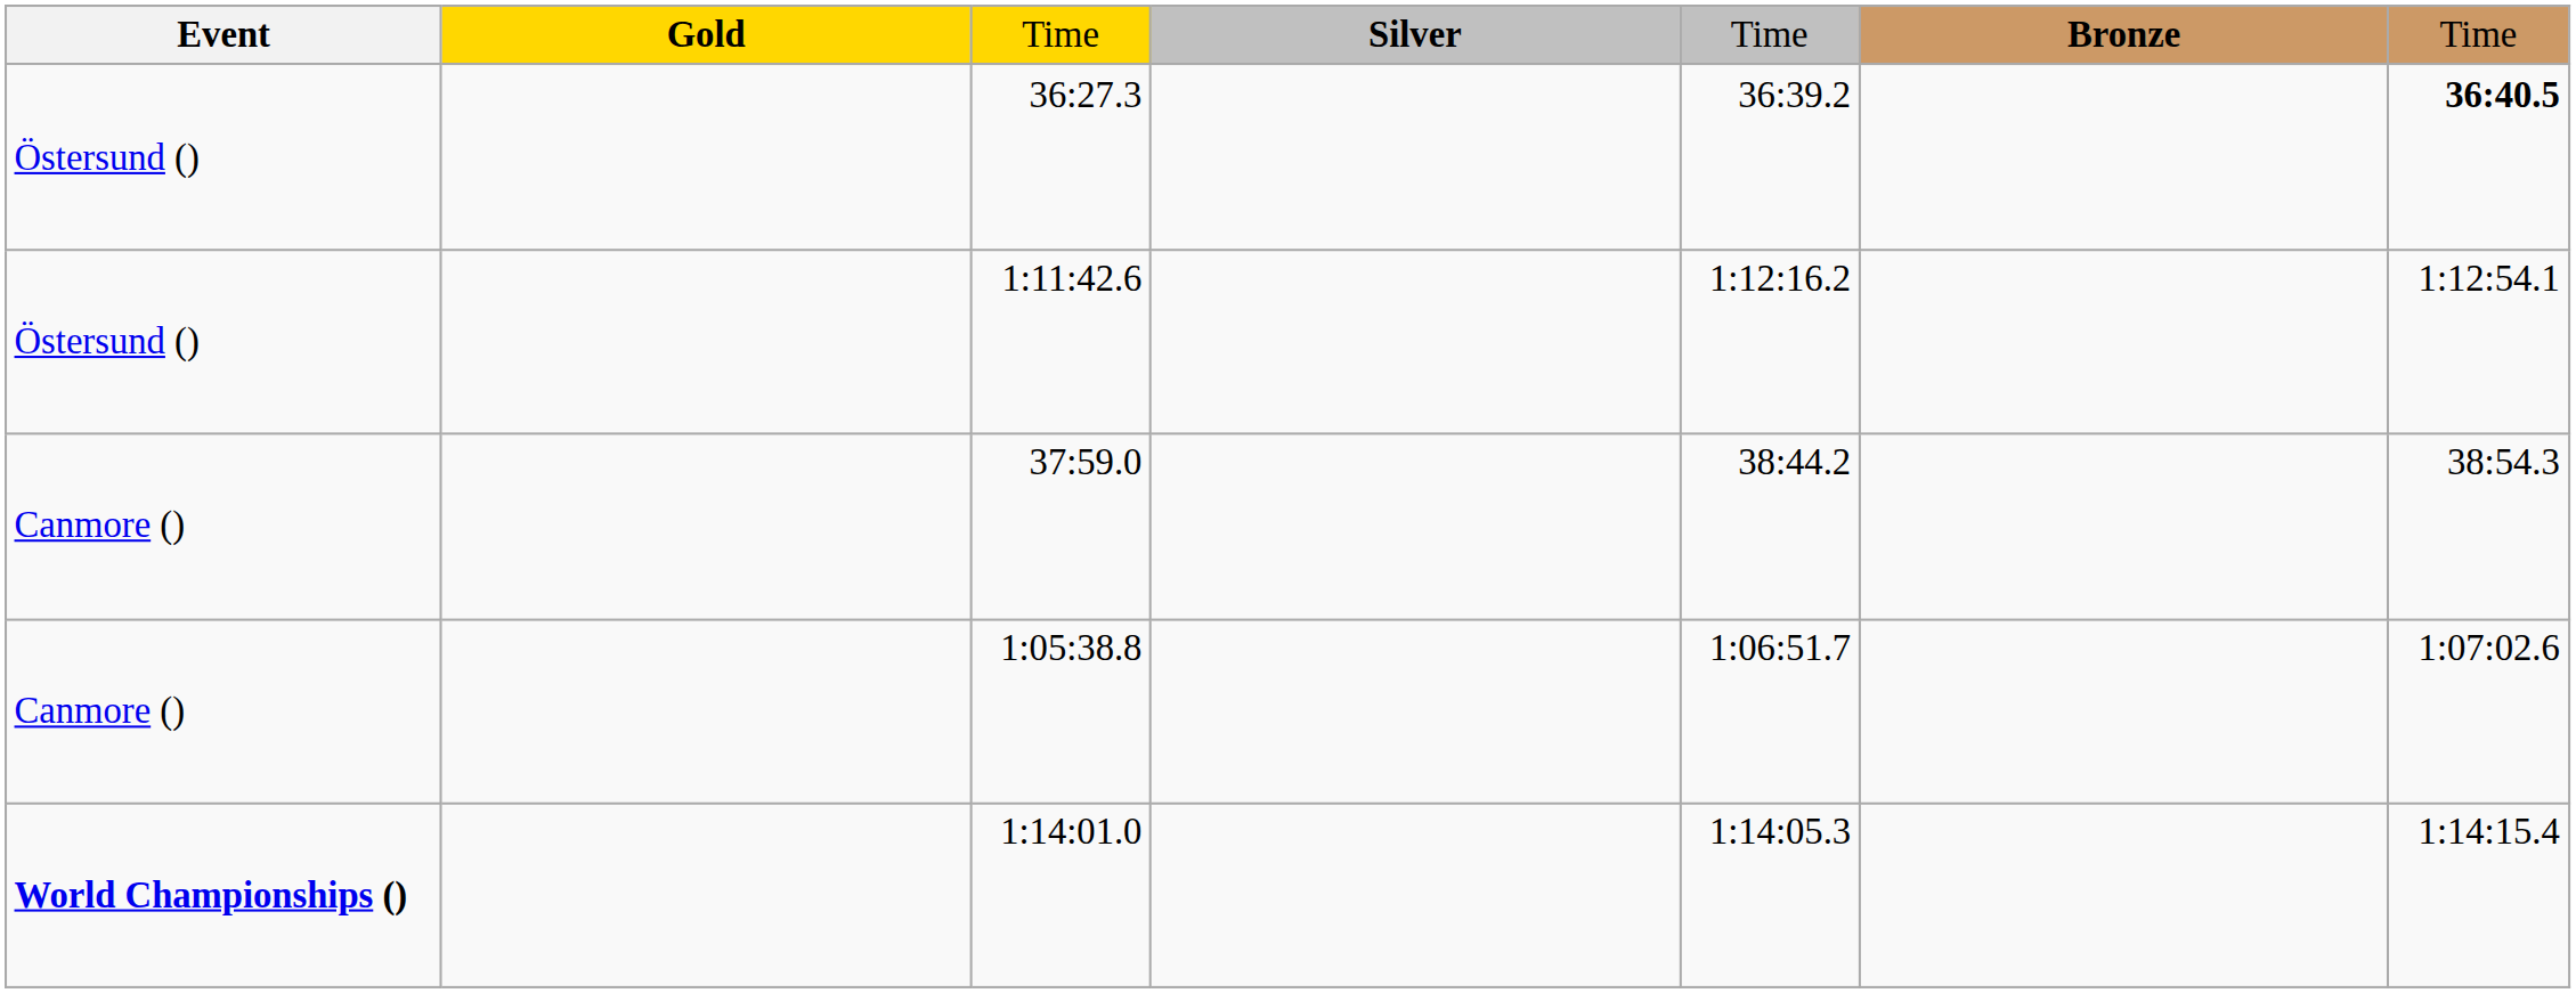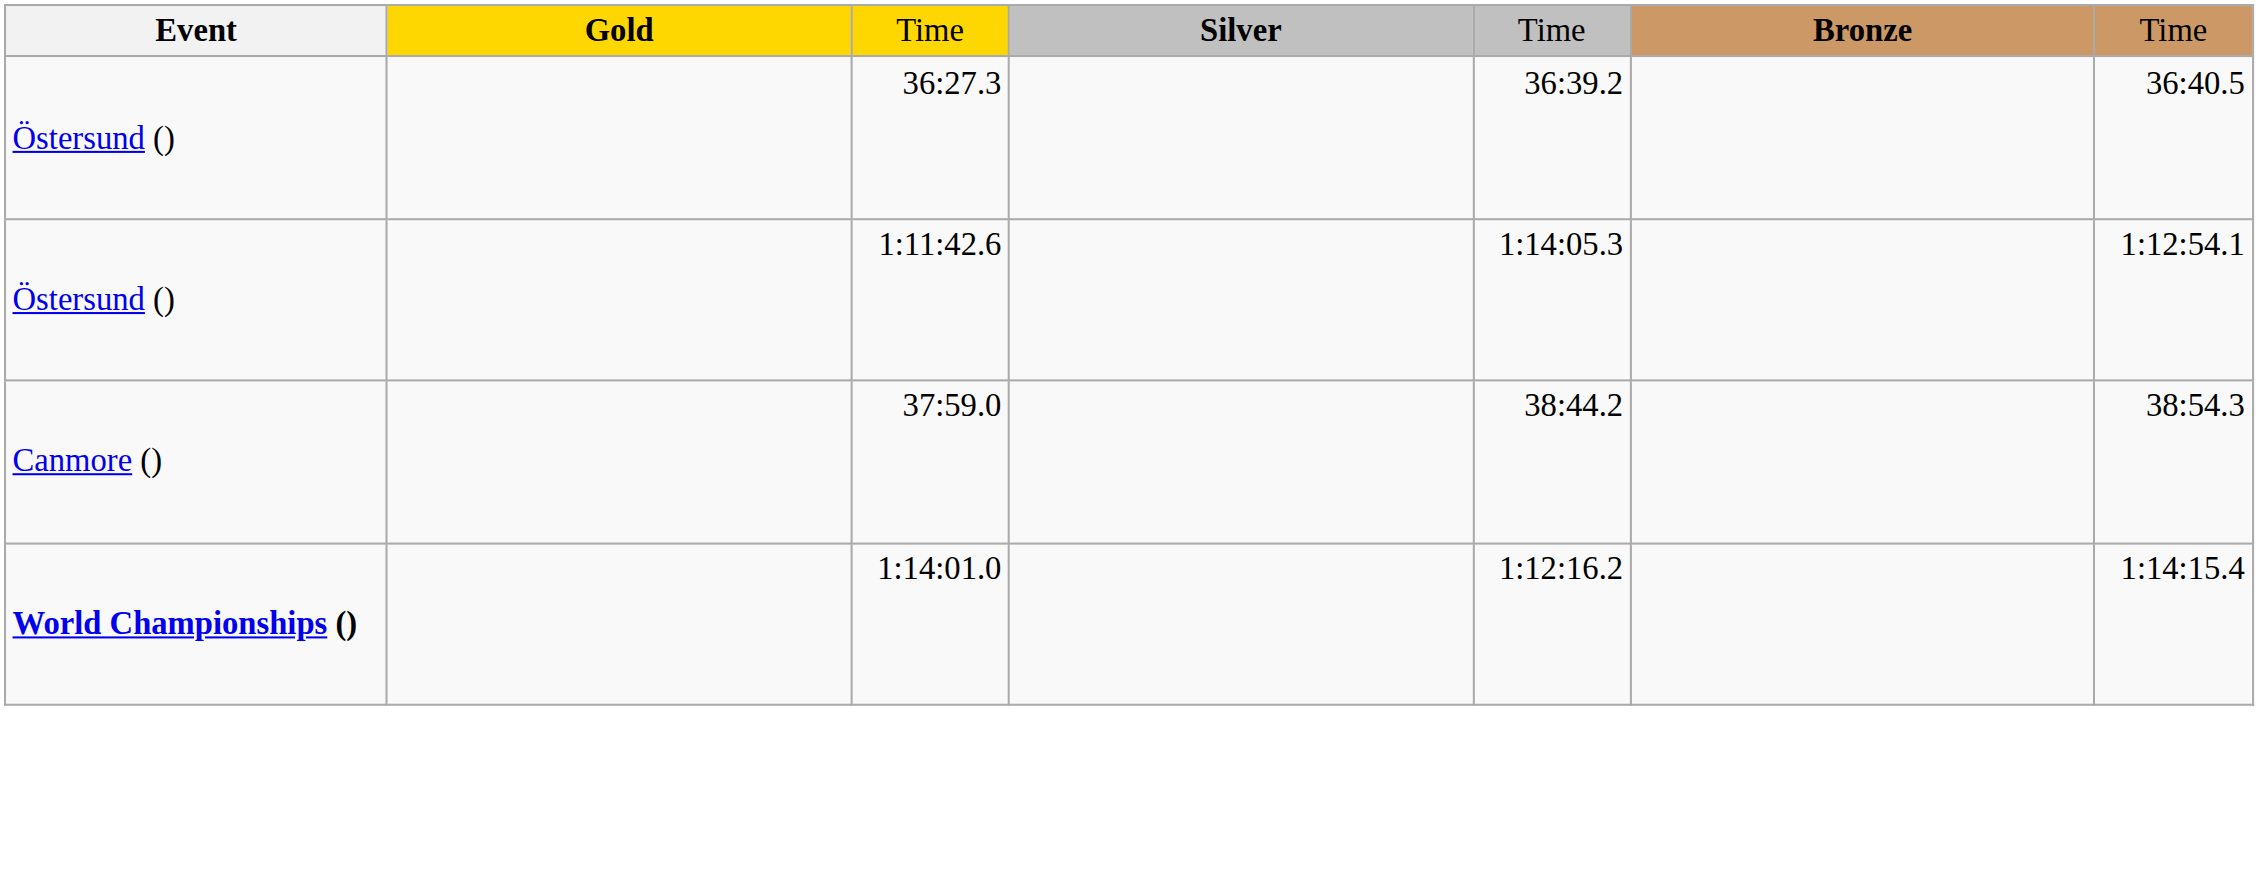36:27.3 | column 7: bold -> normal
1:11:42.6 | column 5: 1:12:16.2 -> 1:14:05.3
- row: Canmore () | 1:05:38.8 | 1:06:51.7 | 1:07:02.6
1:14:01.0 | column 5: 1:14:05.3 -> 1:12:16.2
